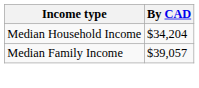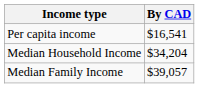+ row: Per capita income | $16,541
